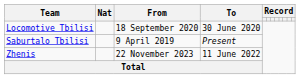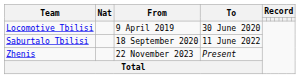Locomotive Tbilisi | From: 18 September 2020 -> 9 April 2019
Saburtalo Tbilisi | From: 9 April 2019 -> 18 September 2020
Saburtalo Tbilisi | To: Present -> 11 June 2022
Zhenis | To: 11 June 2022 -> Present
